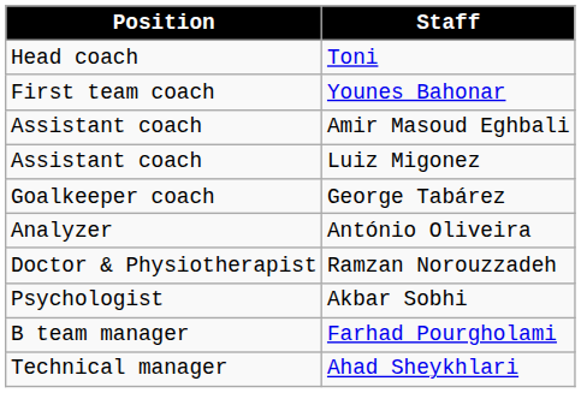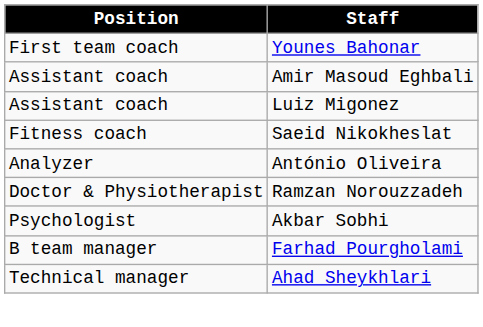- row: Head coach | Toni
+ row: Fitness coach | Saeid Nikokheslat
- row: Goalkeeper coach | George Tabárez
